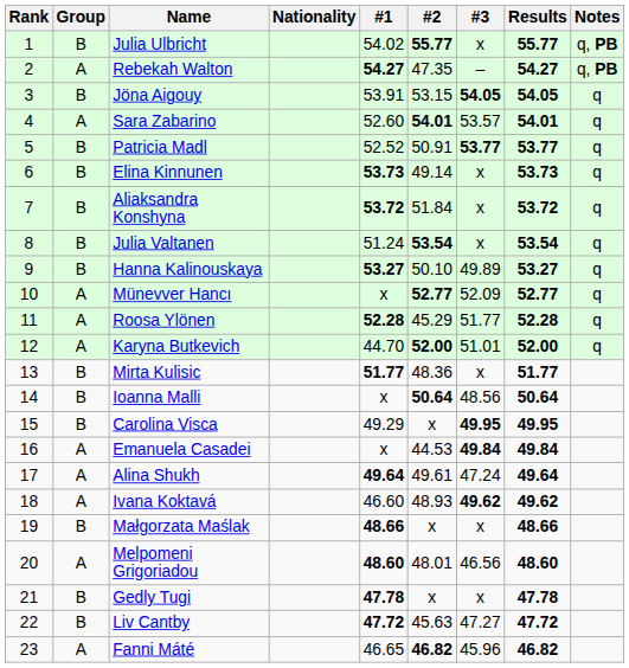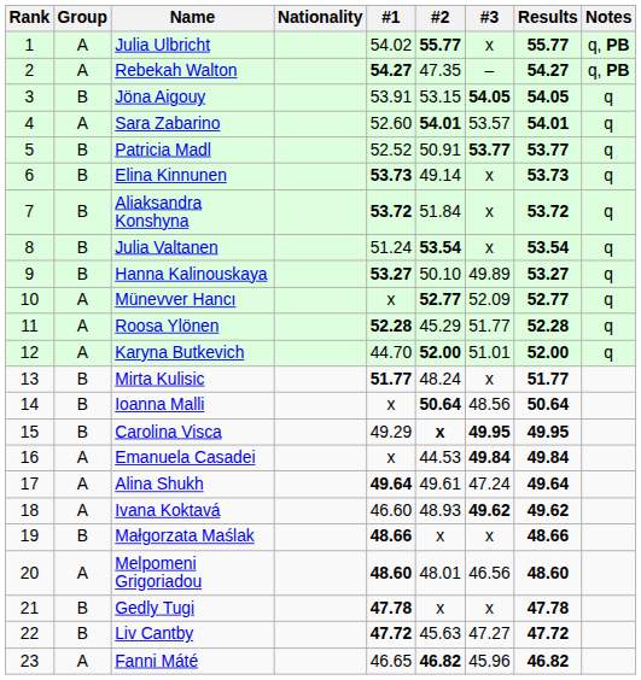Julia Ulbricht | Group: B -> A
Mirta Kulisic | #2: 48.36 -> 48.24
Carolina Visca | #2: normal -> bold
